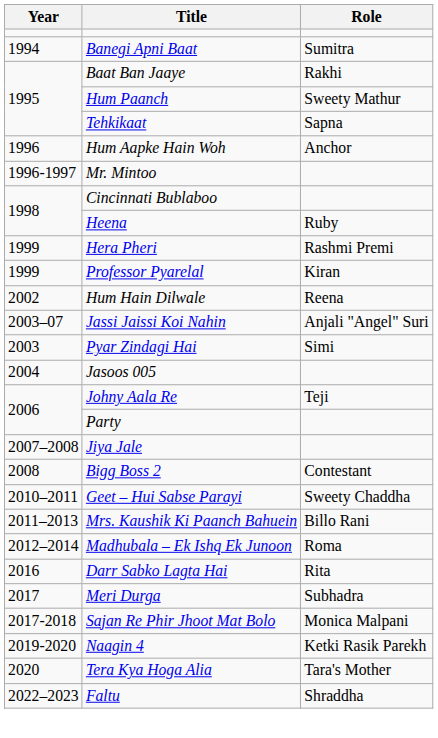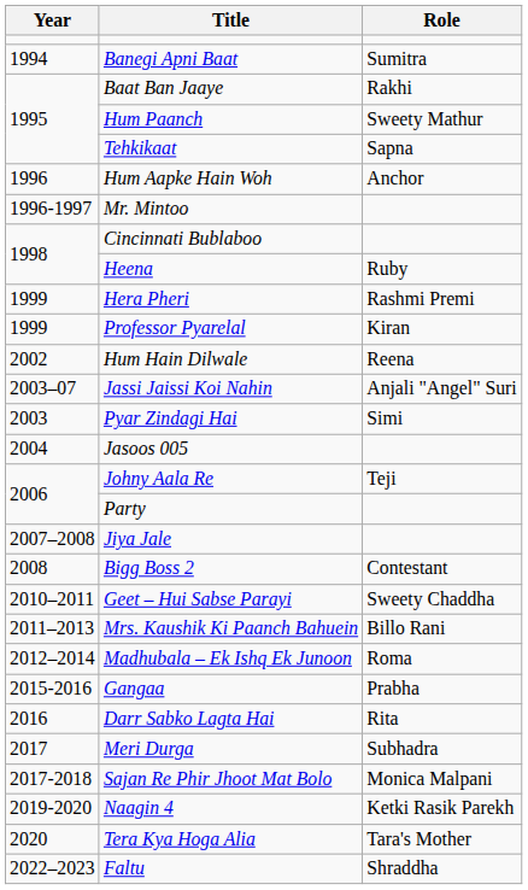+ row: 2015-2016 | Gangaa | Prabha
